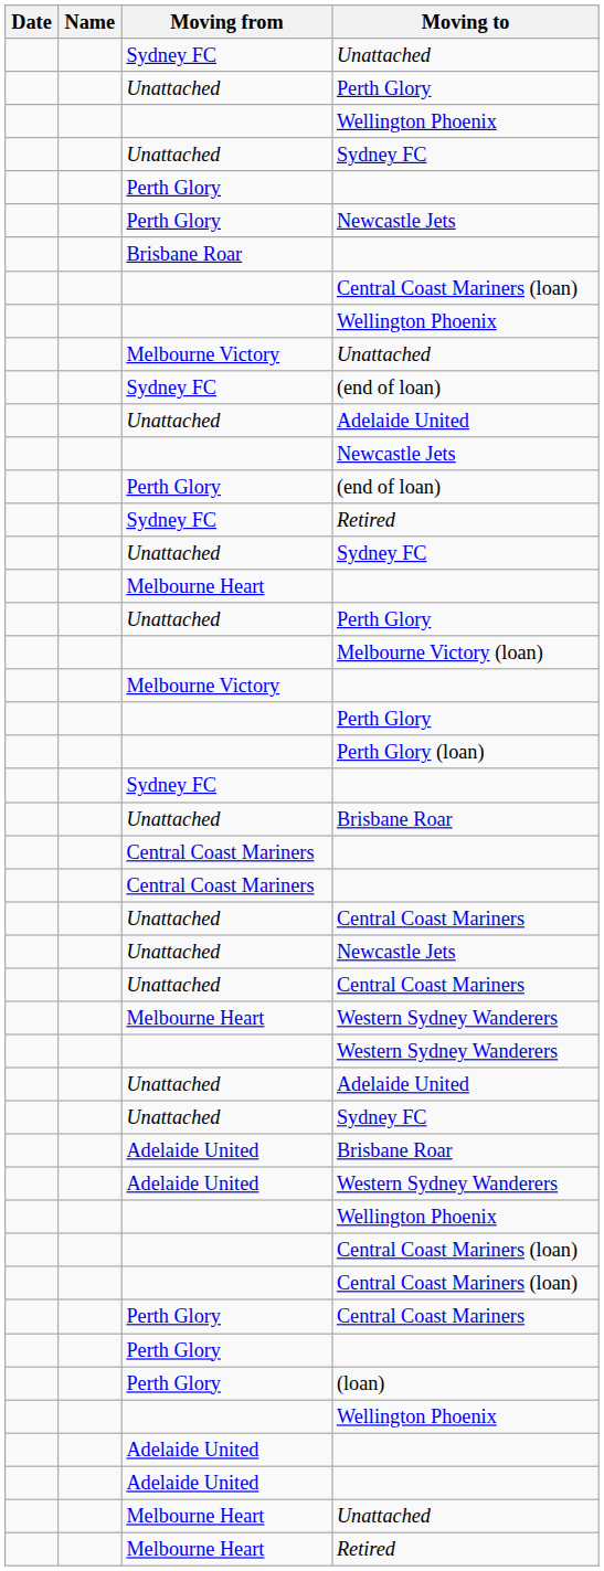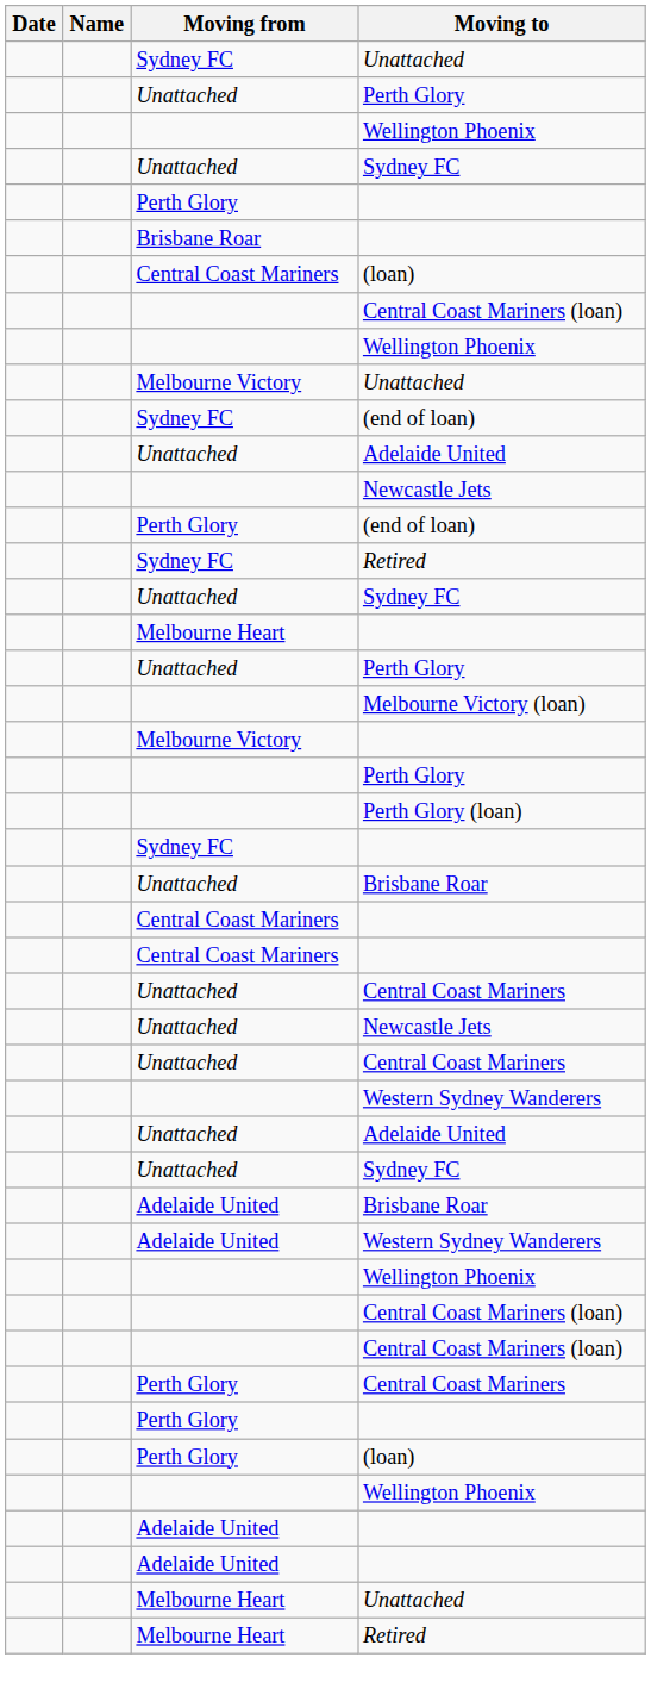- row: Perth Glory | Newcastle Jets
+ row: Central Coast Mariners | (loan)
- row: Melbourne Heart | Western Sydney Wanderers
